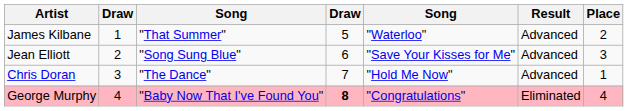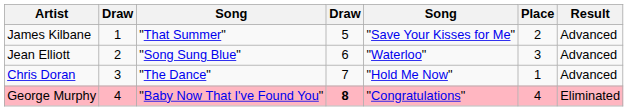columns swapped: Place <-> Result
James Kilbane | column 5: "Waterloo" -> "Save Your Kisses for Me"
Jean Elliott | column 5: "Save Your Kisses for Me" -> "Waterloo"
